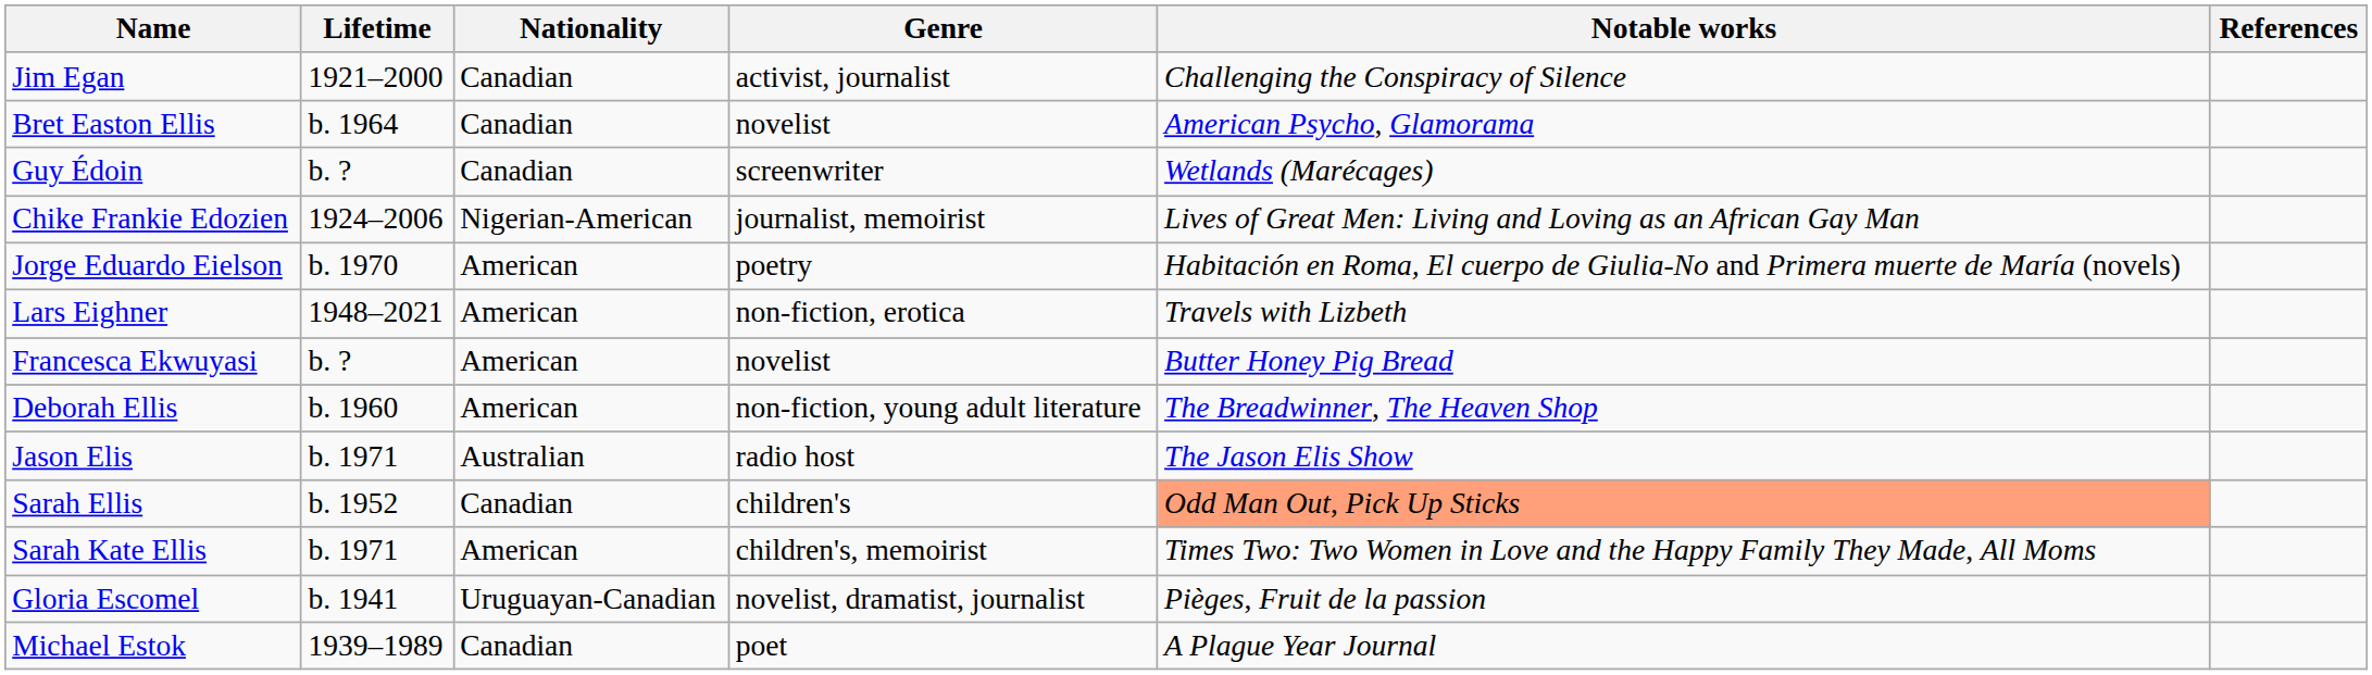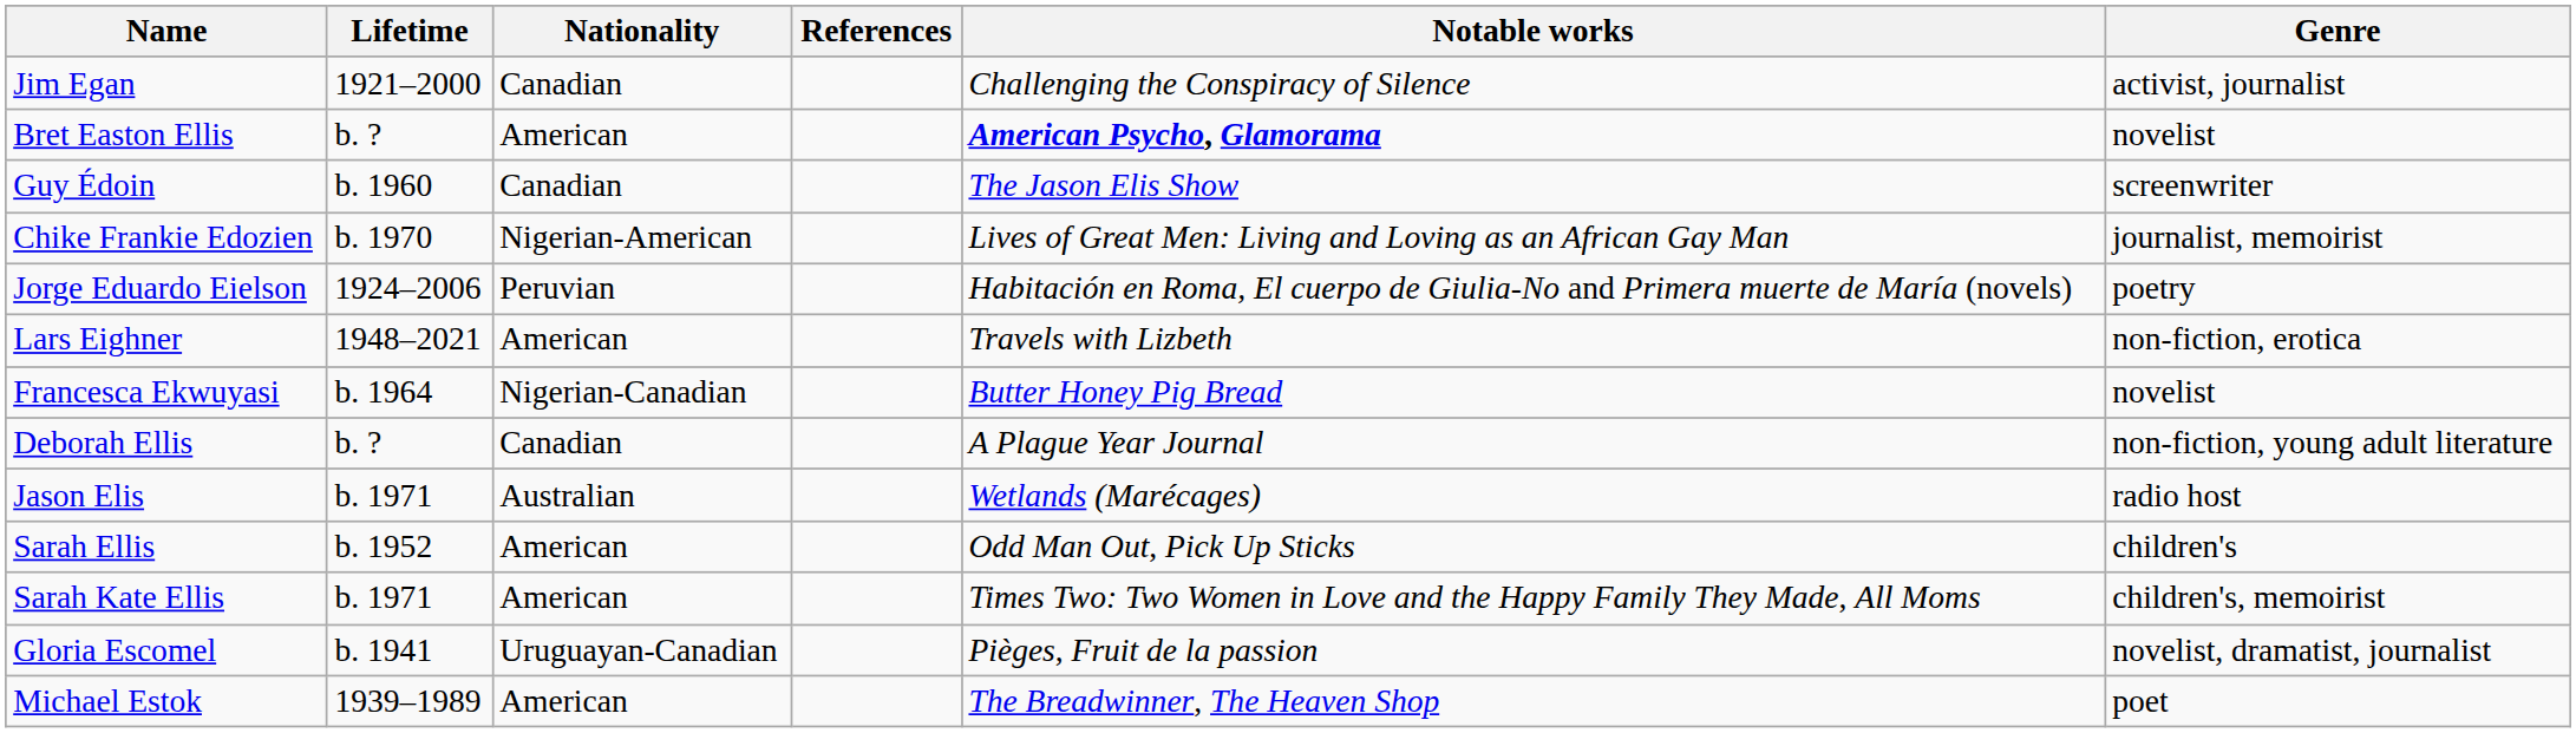columns swapped: Genre <-> References
Bret Easton Ellis | Lifetime: b. 1964 -> b. ?
Bret Easton Ellis | Nationality: Canadian -> American
Bret Easton Ellis | Notable works: normal -> bold
Guy Édoin | Lifetime: b. ? -> b. 1960
Guy Édoin | Notable works: Wetlands (Marécages) -> The Jason Elis Show
Chike Frankie Edozien | Lifetime: 1924–2006 -> b. 1970
Jorge Eduardo Eielson | Lifetime: b. 1970 -> 1924–2006
Jorge Eduardo Eielson | Nationality: American -> Peruvian
Francesca Ekwuyasi | Lifetime: b. ? -> b. 1964
Francesca Ekwuyasi | Nationality: American -> Nigerian-Canadian
Deborah Ellis | Lifetime: b. 1960 -> b. ?
Deborah Ellis | Nationality: American -> Canadian
Deborah Ellis | Notable works: The Breadwinner, The Heaven Shop -> A Plague Year Journal
Jason Elis | Notable works: The Jason Elis Show -> Wetlands (Marécages)
Sarah Ellis | Nationality: Canadian -> American
Sarah Ellis | Notable works: lightsalmon background -> no background
Michael Estok | Nationality: Canadian -> American
Michael Estok | Notable works: A Plague Year Journal -> The Breadwinner, The Heaven Shop
